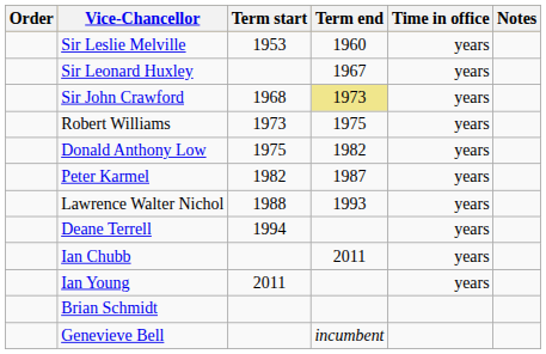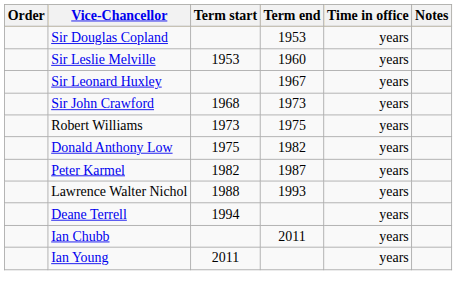+ row: Sir Douglas Copland | 1953 | years
Sir John Crawford | Term end: khaki background -> no background
- row: Brian Schmidt
- row: Genevieve Bell | incumbent
